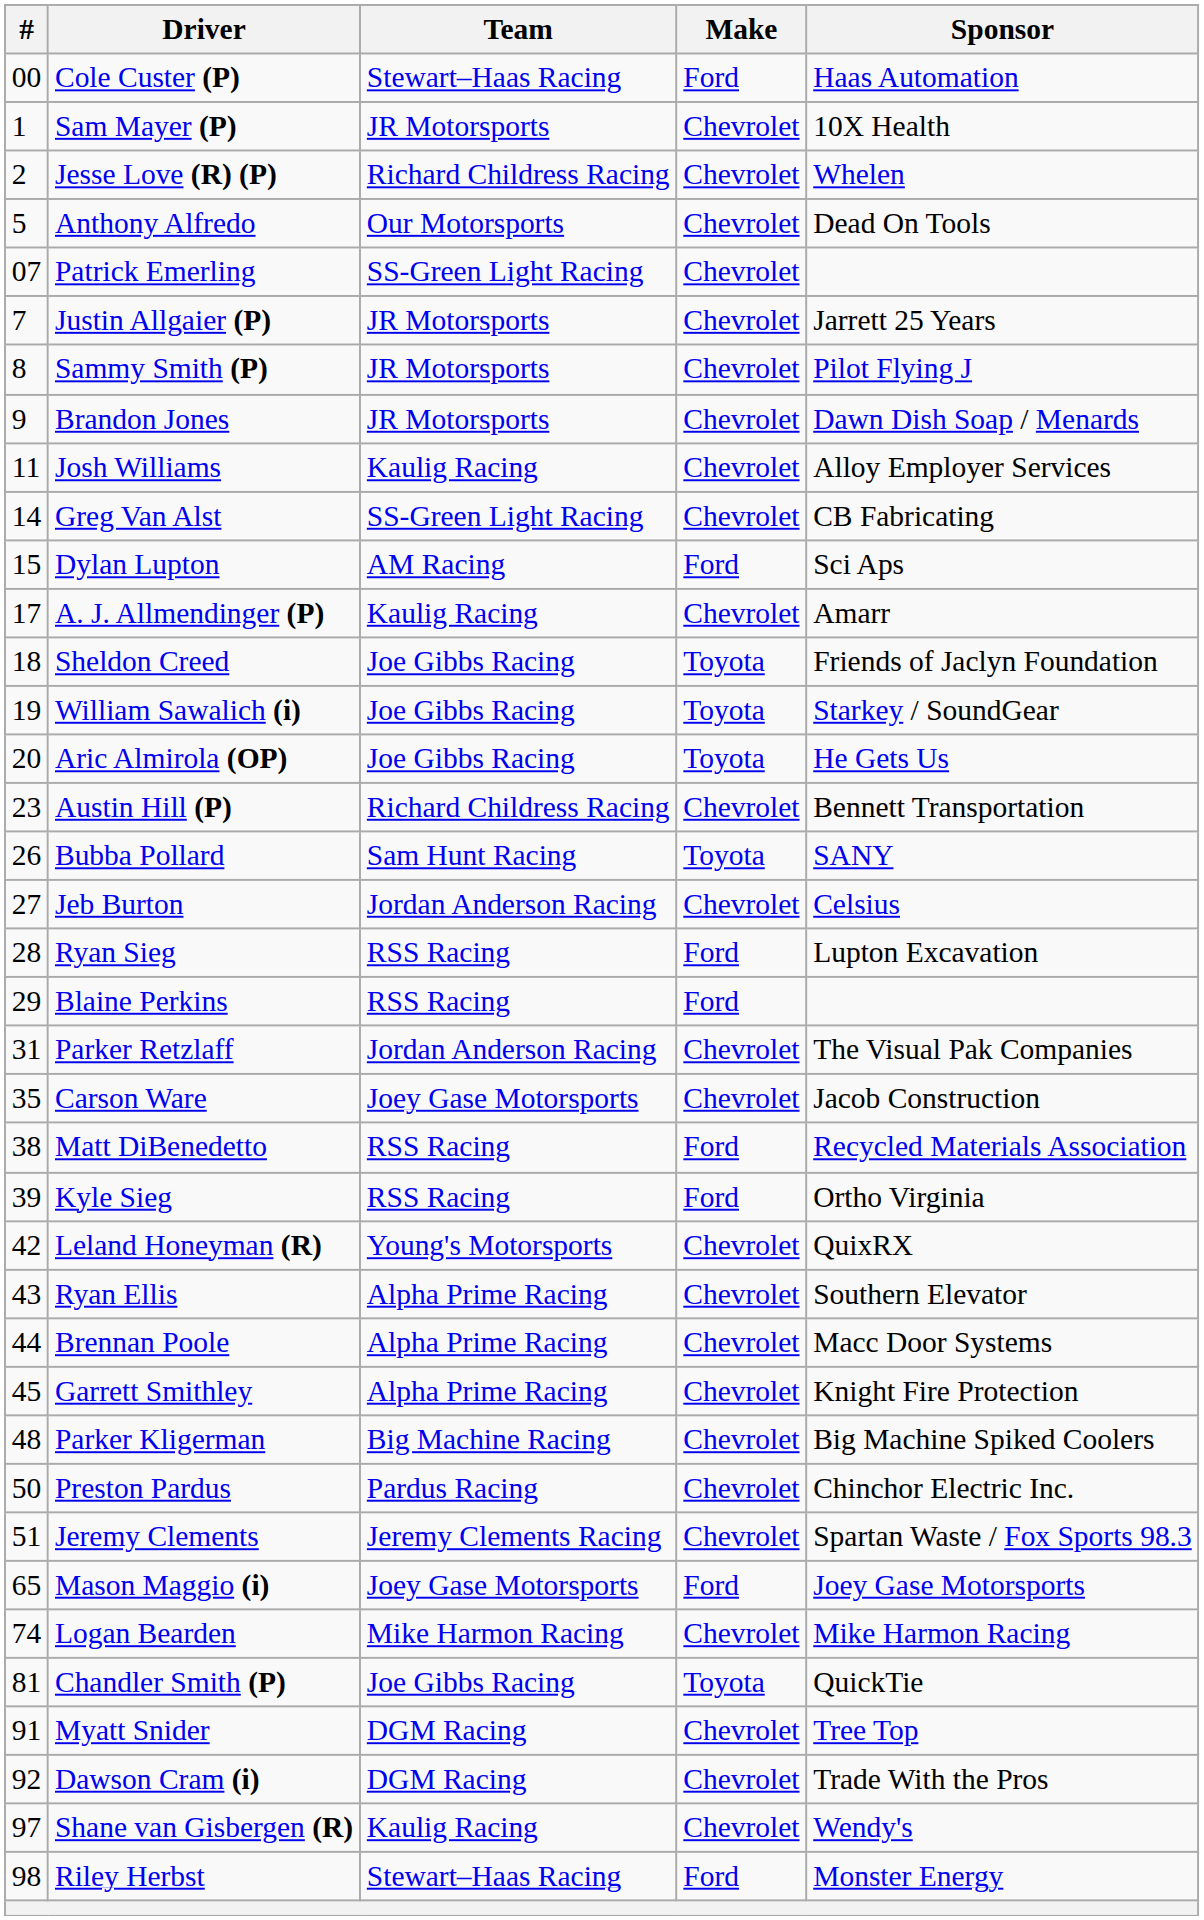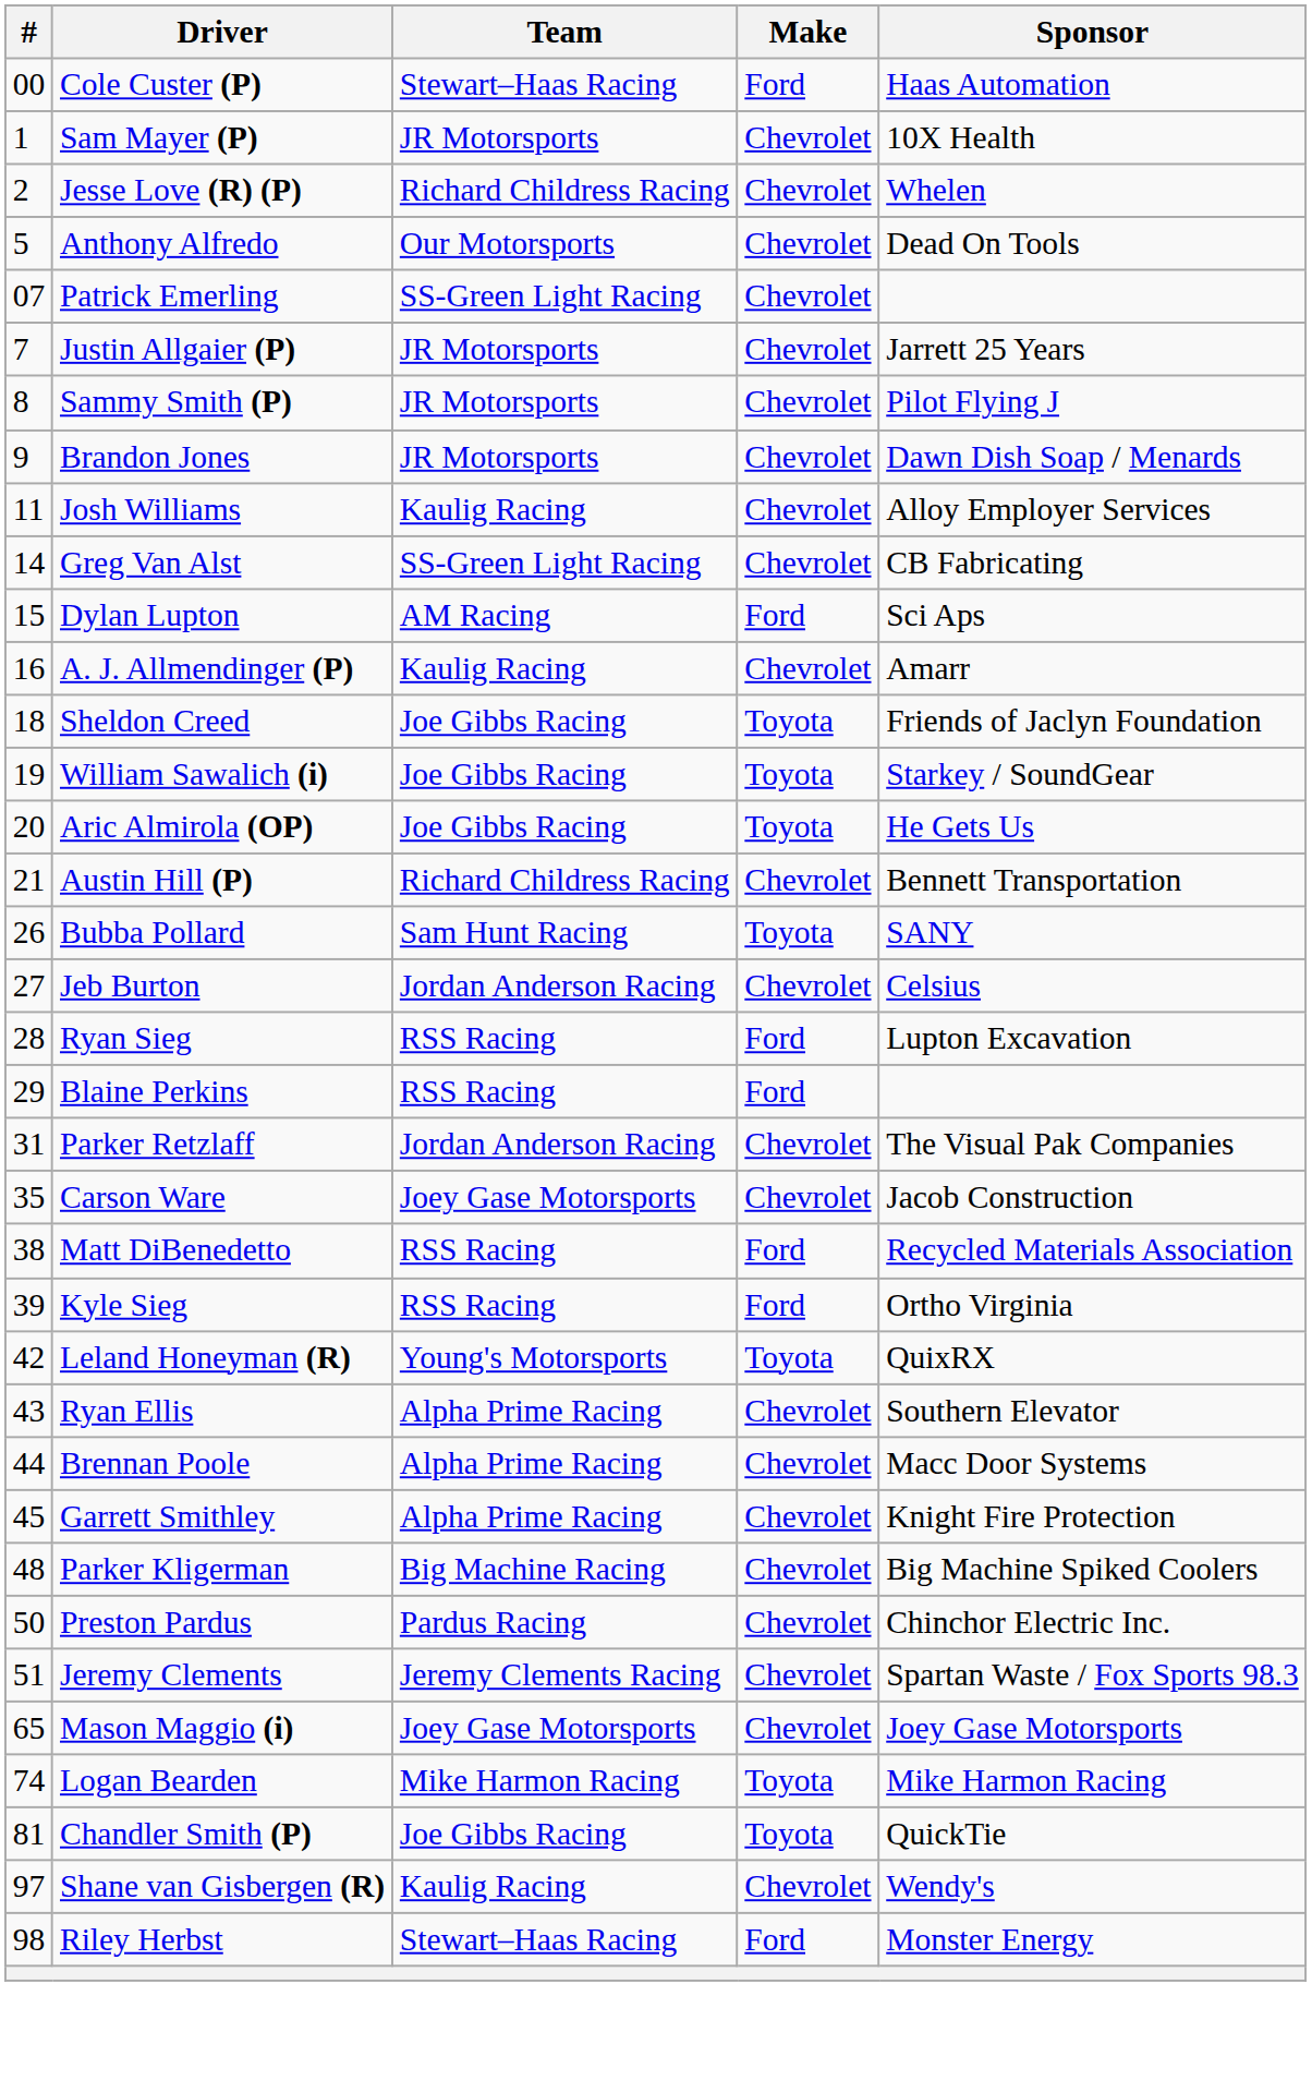A. J. Allmendinger (P) | #: 17 -> 16
Austin Hill (P) | #: 23 -> 21
Leland Honeyman (R) | Make: Chevrolet -> Toyota
Mason Maggio (i) | Make: Ford -> Chevrolet
Logan Bearden | Make: Chevrolet -> Toyota
- row: 91 | Myatt Snider | DGM Racing | Chevrolet | Tree Top
- row: 92 | Dawson Cram (i) | DGM Racing | Chevrolet | Trade With the Pros
